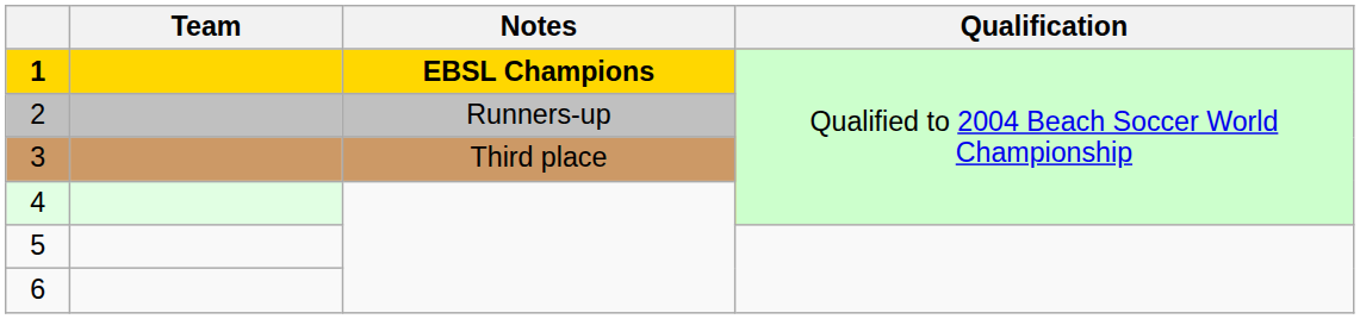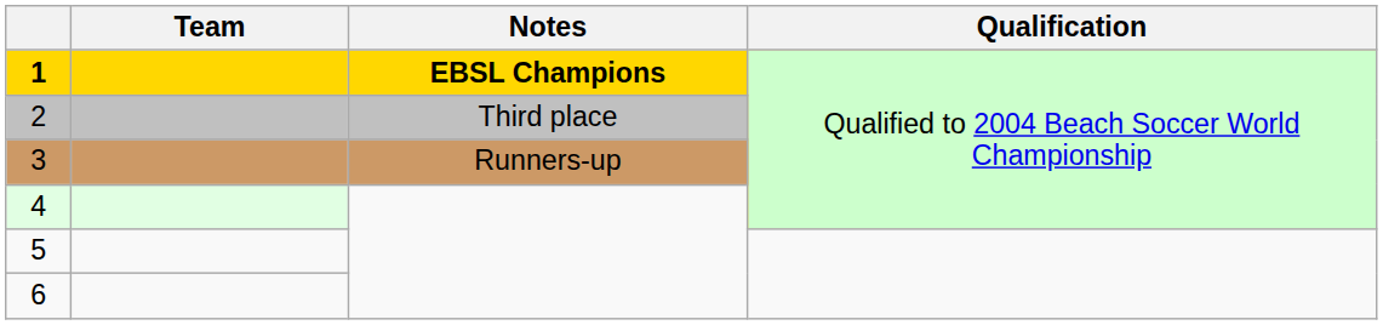2 | Notes: Runners-up -> Third place
3 | Notes: Third place -> Runners-up
